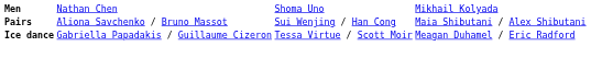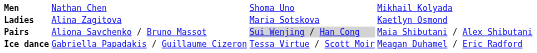+ row: Ladies | Alina Zagitova | Maria Sotskova | Kaetlyn Osmond
Pairs | column 3: no background -> lightgrey background
